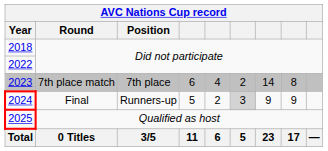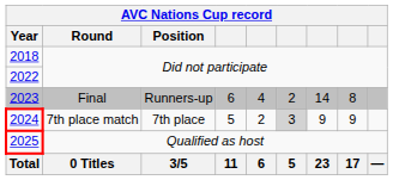2023 | Round: 7th place match -> Final
2023 | Position: 7th place -> Runners-up
2024 | Round: Final -> 7th place match
2024 | Position: Runners-up -> 7th place
